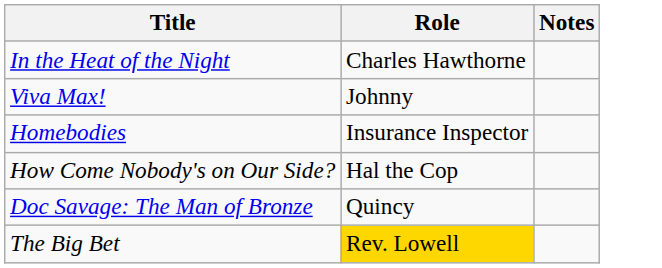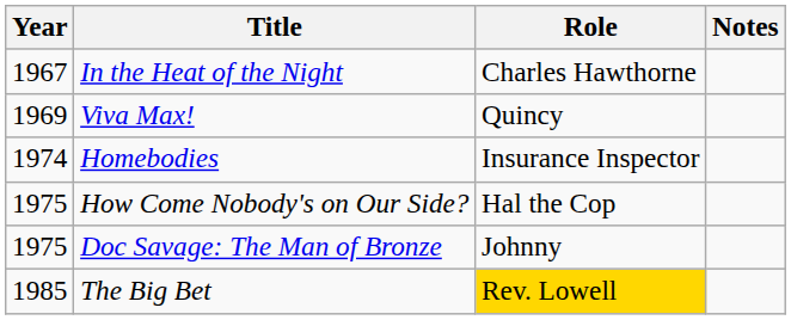+ column: Year | 1967 | 1969 | 1974 | 1975 | 1975 | 1985
Viva Max! | Role: Johnny -> Quincy
Doc Savage: The Man of Bronze | Role: Quincy -> Johnny
